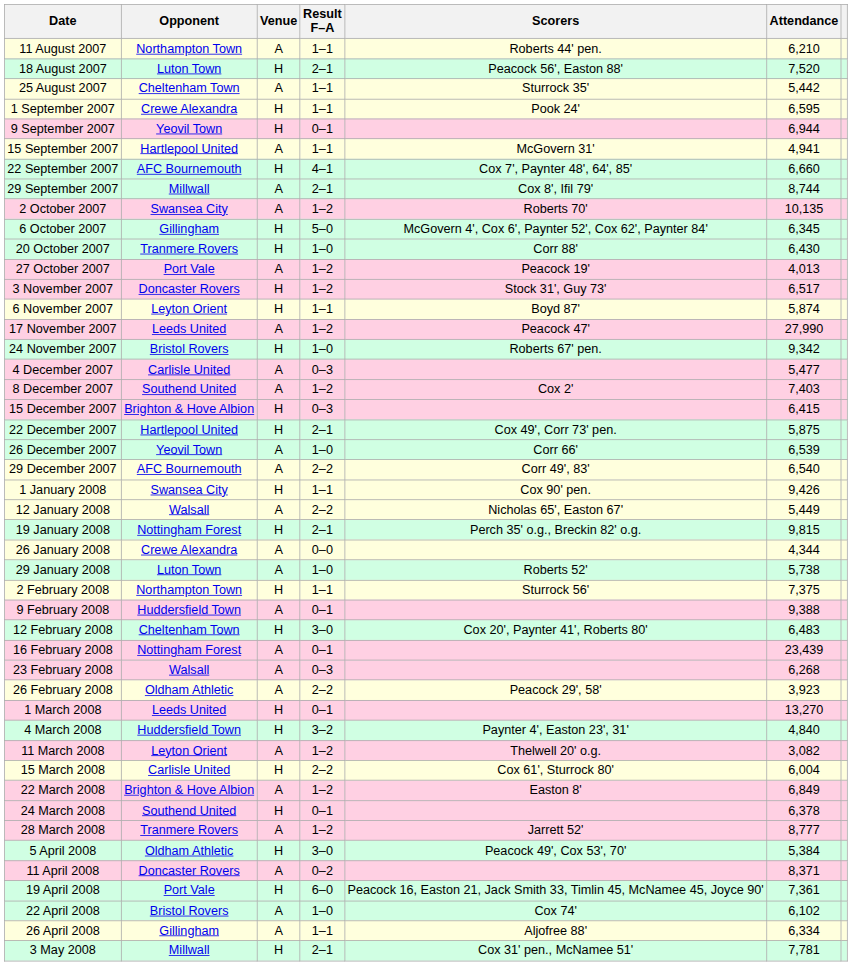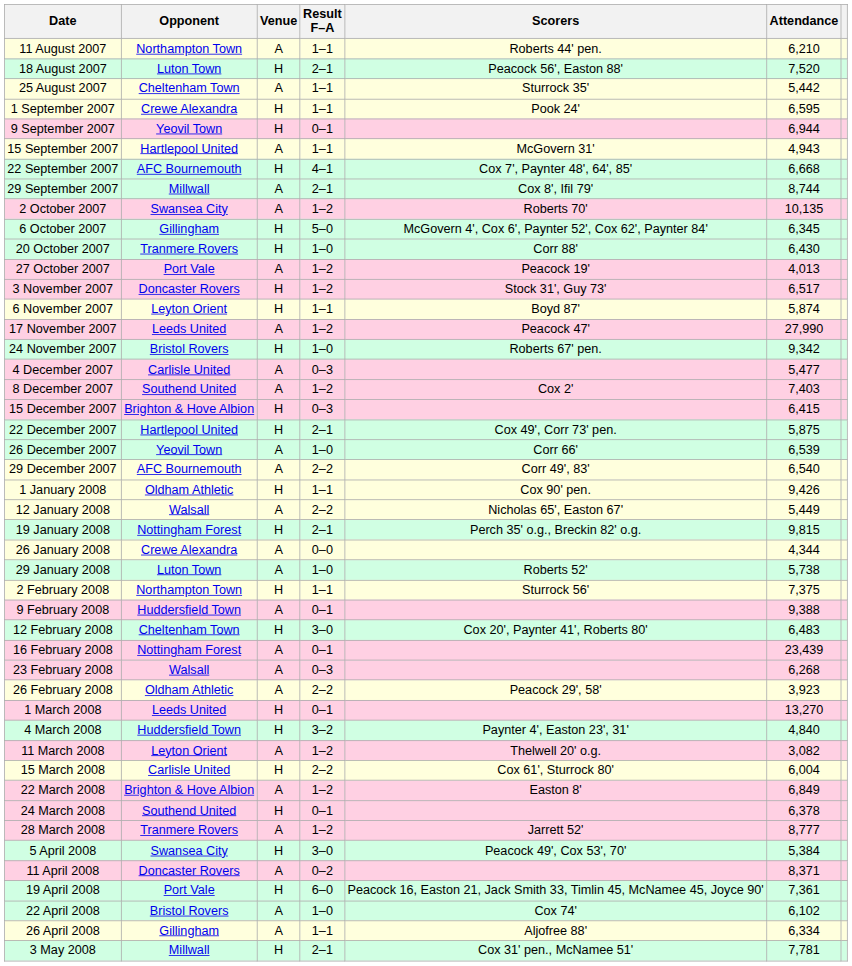15 September 2007 | Attendance: 4,941 -> 4,943
22 September 2007 | Attendance: 6,660 -> 6,668
1 January 2008 | Opponent: Swansea City -> Oldham Athletic
5 April 2008 | Opponent: Oldham Athletic -> Swansea City
